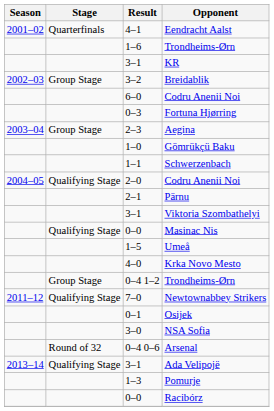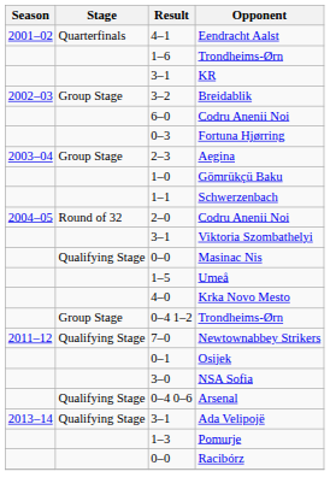2–0 / Codru Anenii Noi | Stage: Qualifying Stage -> Round of 32
- row: 2–1 | Pärnu
Arsenal | Stage: Round of 32 -> Qualifying Stage
